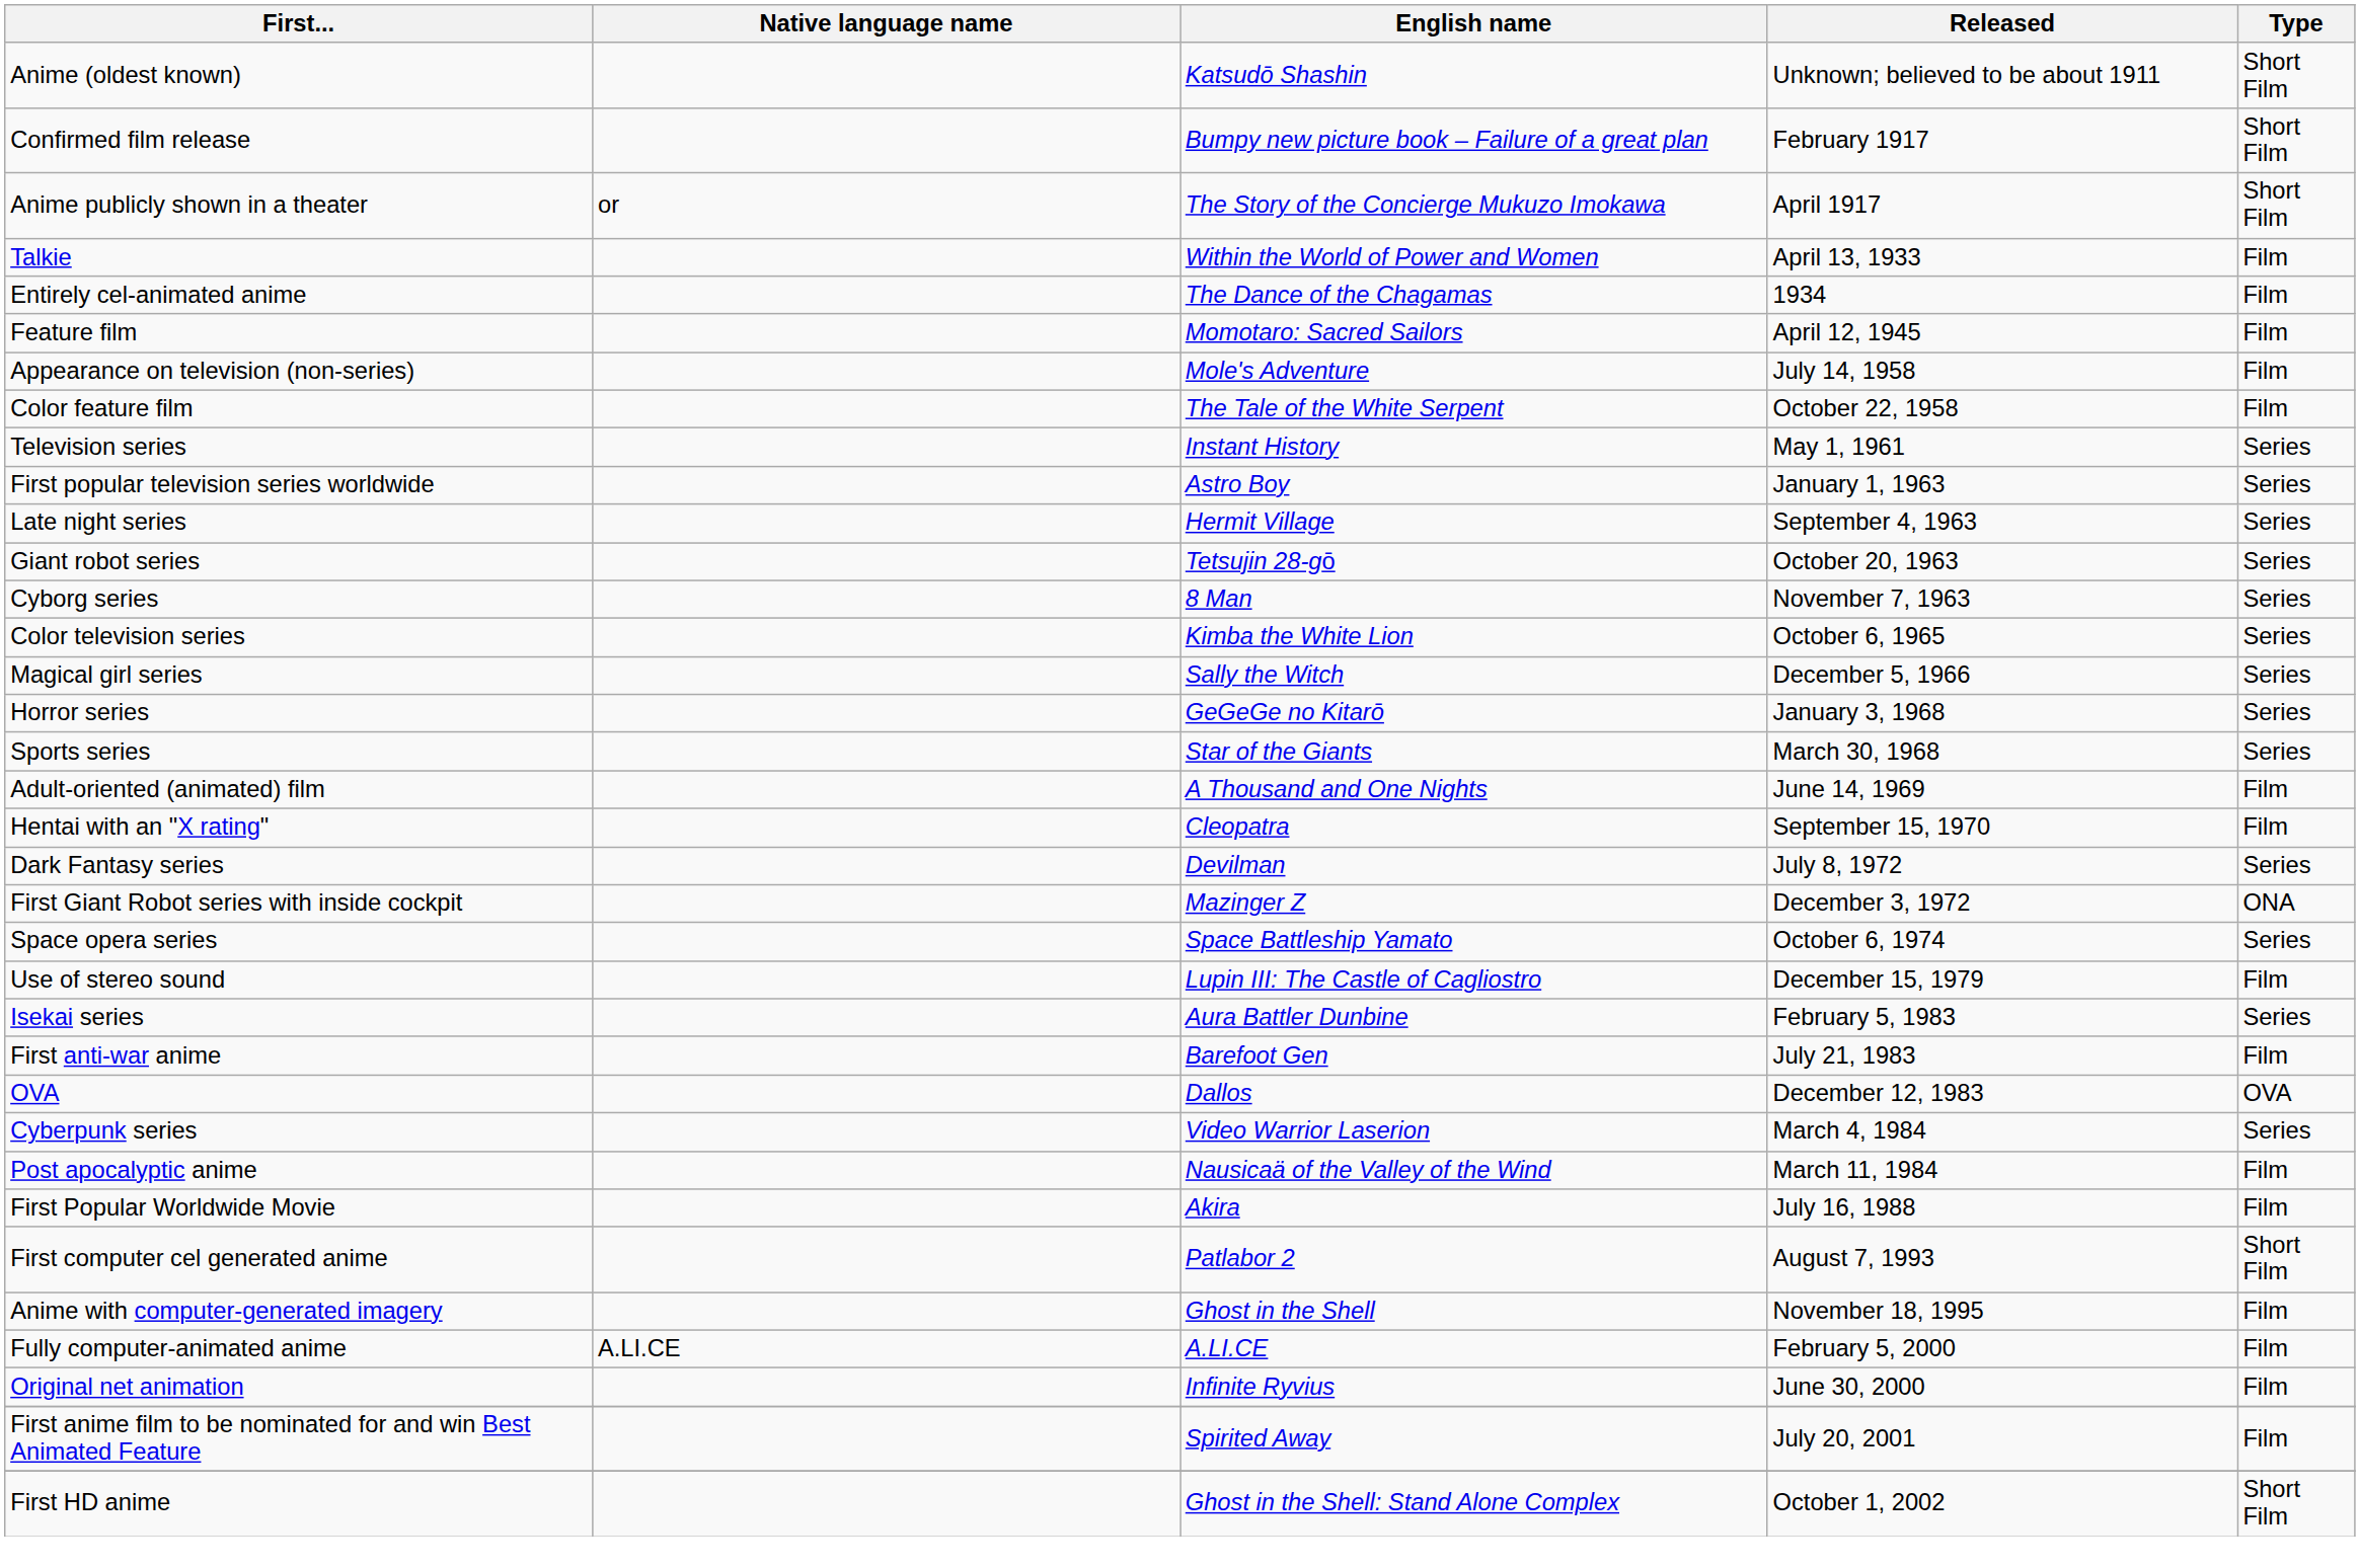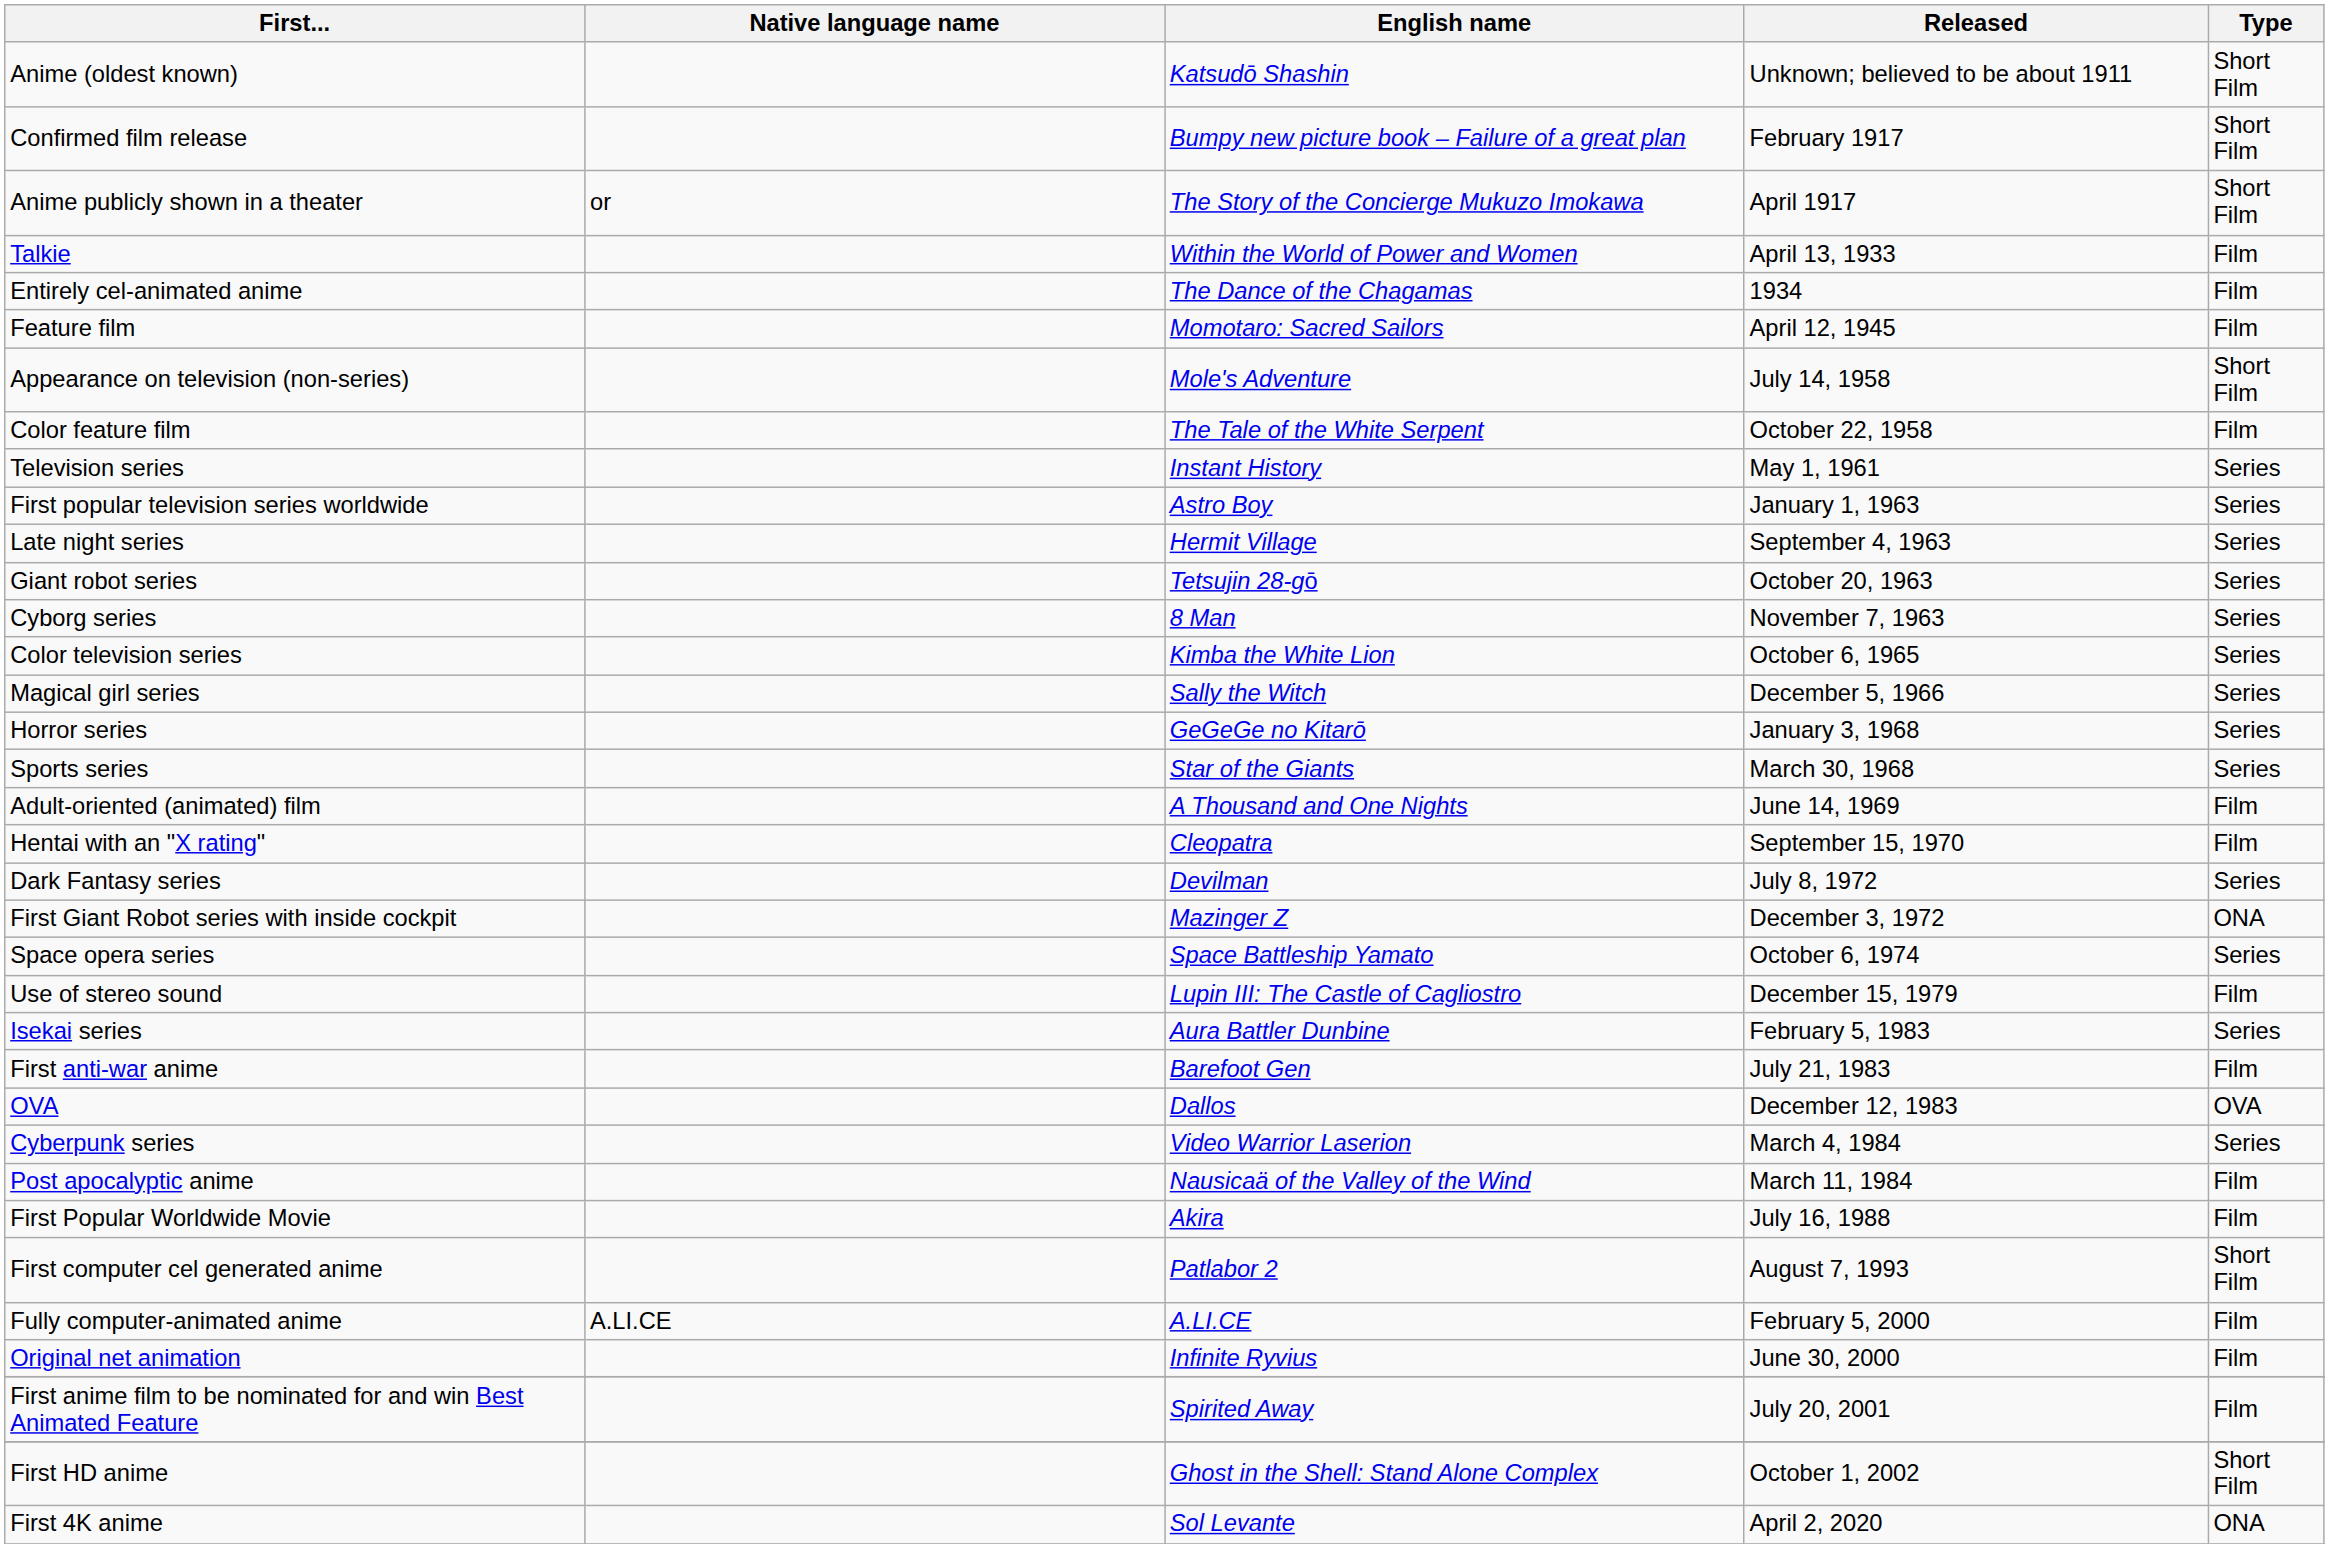Appearance on television (non-series) | Type: Film -> Short Film
- row: Anime with computer-generated imagery | Ghost in the Shell | November 18, 1995 | Film
+ row: First 4K anime | Sol Levante | April 2, 2020 | ONA
